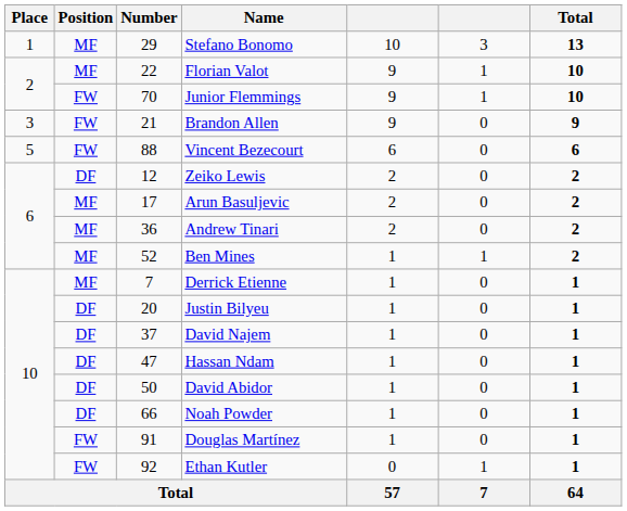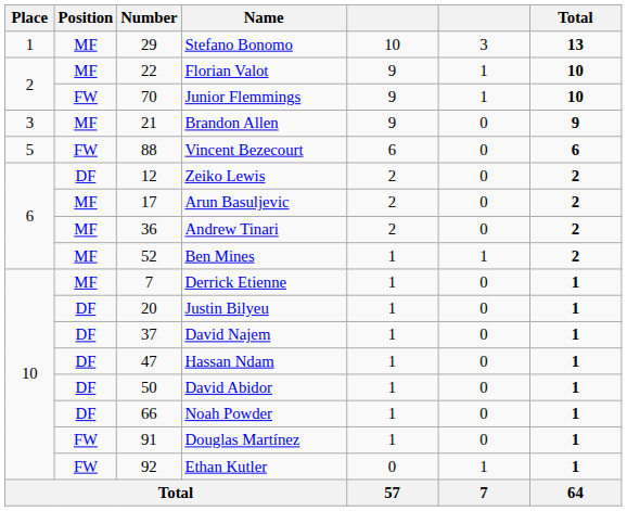Brandon Allen | Position: FW -> MF
